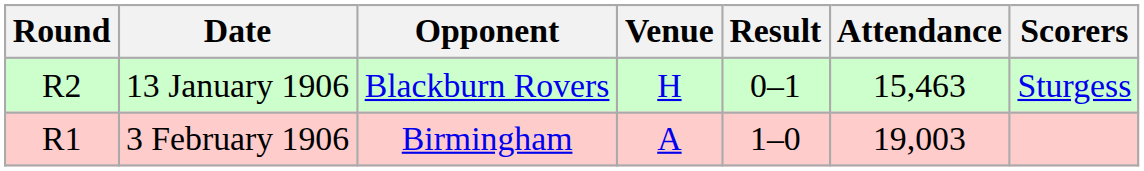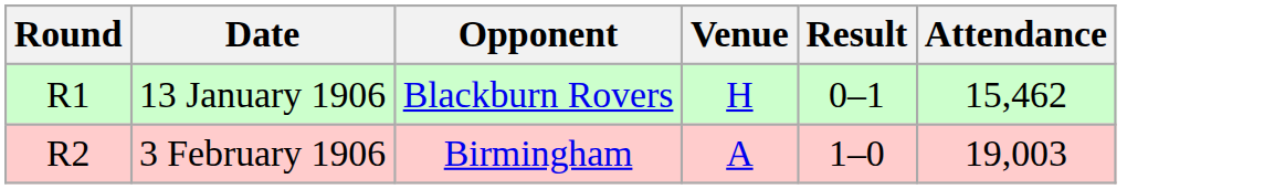- column: Scorers | Sturgess
13 January 1906 | Round: R2 -> R1
13 January 1906 | Attendance: 15,463 -> 15,462
3 February 1906 | Round: R1 -> R2
